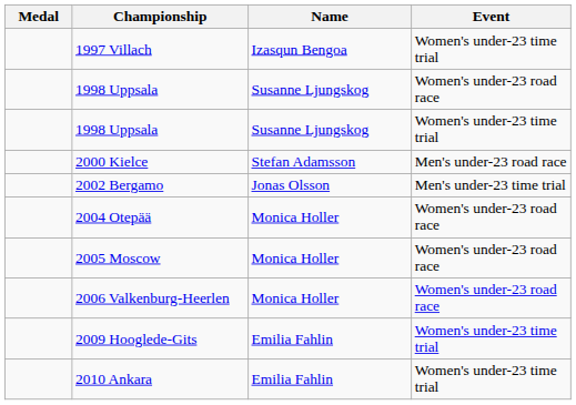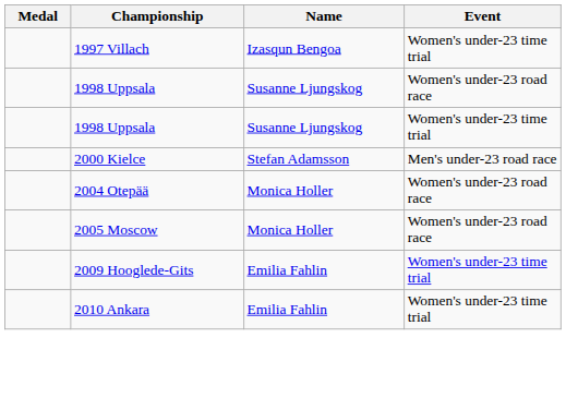- row: 2002 Bergamo | Jonas Olsson | Men's under-23 time trial
- row: 2006 Valkenburg-Heerlen | Monica Holler | Women's under-23 road race
